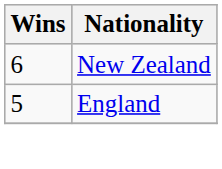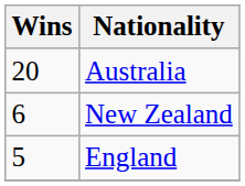+ row: 20 | Australia
